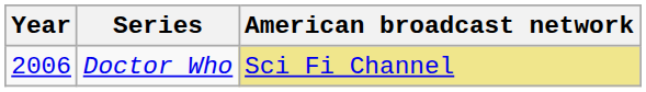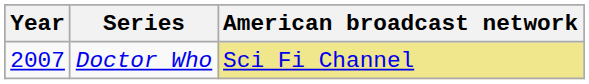Doctor Who | Year: 2006 -> 2007
